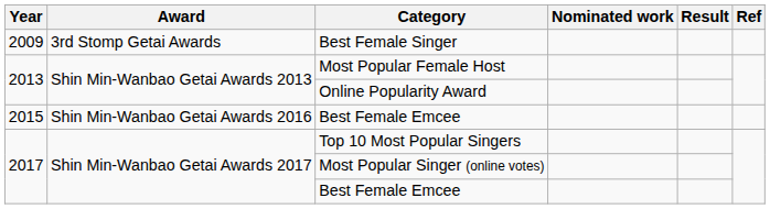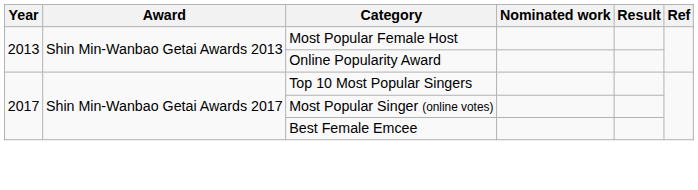- row: 2009 | 3rd Stomp Getai Awards | Best Female Singer
- row: 2015 | Shin Min-Wanbao Getai Awards 2016 | Best Female Emcee
